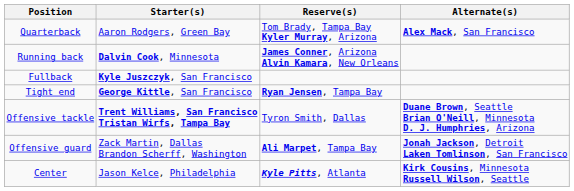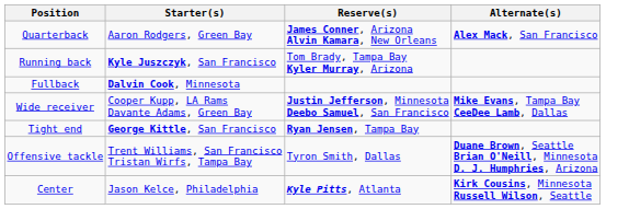Quarterback | Reserve(s): Tom Brady, Tampa Bay Kyler Murray, Arizona -> James Conner, Arizona Alvin Kamara, New Orleans
Running back | Starter(s): Dalvin Cook, Minnesota -> Kyle Juszczyk, San Francisco
Running back | Reserve(s): James Conner, Arizona Alvin Kamara, New Orleans -> Tom Brady, Tampa Bay Kyler Murray, Arizona
Fullback | Starter(s): Kyle Juszczyk, San Francisco -> Dalvin Cook, Minnesota
+ row: Wide receiver | Cooper Kupp, LA Rams Davante Adams, Green Bay | Justin Jefferson, Minnesota Deebo Samuel, San Francisco | Mike Evans, Tampa Bay CeeDee Lamb, Dallas
Offensive tackle | Starter(s): bold -> normal
- row: Offensive guard | Zack Martin, Dallas Brandon Scherff, Washington | Ali Marpet, Tampa Bay | Jonah Jackson, Detroit Laken Tomlinson, San Francisco
